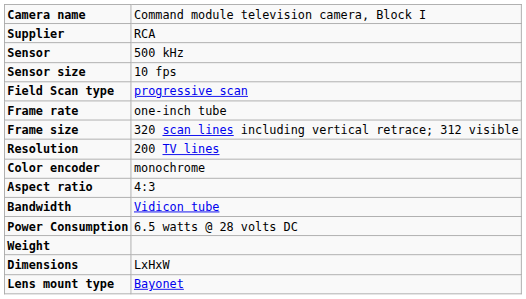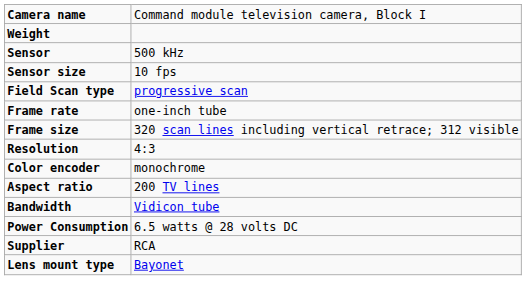rows swapped: Supplier <-> Weight
Resolution | column 2: 200 TV lines -> 4:3
Aspect ratio | column 2: 4:3 -> 200 TV lines
- row: Dimensions | LxHxW
